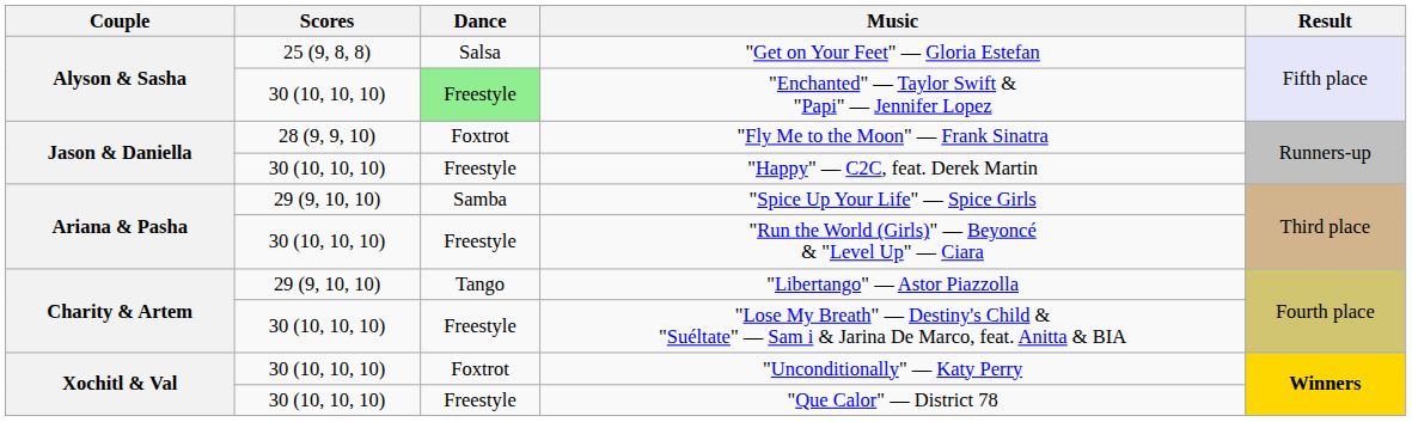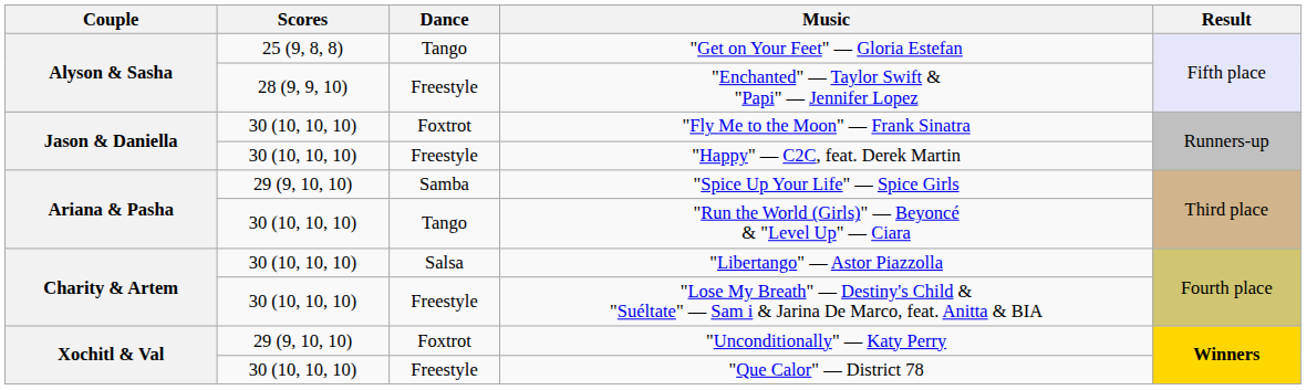"Get on Your Feet" — Gloria Estefan | Dance: Salsa -> Tango
"Enchanted" — Taylor Swift & "Papi" — Jennifer Lopez | Scores: 30 (10, 10, 10) -> 28 (9, 9, 10)
"Enchanted" — Taylor Swift & "Papi" — Jennifer Lopez | Dance: lightgreen background -> no background
"Fly Me to the Moon" — Frank Sinatra | Scores: 28 (9, 9, 10) -> 30 (10, 10, 10)
"Run the World (Girls)" — Beyoncé & "Level Up" — Ciara | Dance: Freestyle -> Tango
"Libertango" — Astor Piazzolla | Scores: 29 (9, 10, 10) -> 30 (10, 10, 10)
"Libertango" — Astor Piazzolla | Dance: Tango -> Salsa
"Unconditionally" — Katy Perry | Scores: 30 (10, 10, 10) -> 29 (9, 10, 10)
